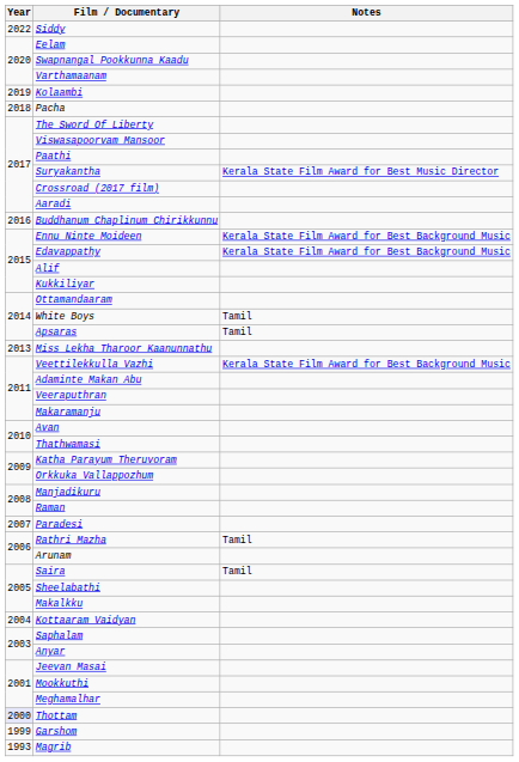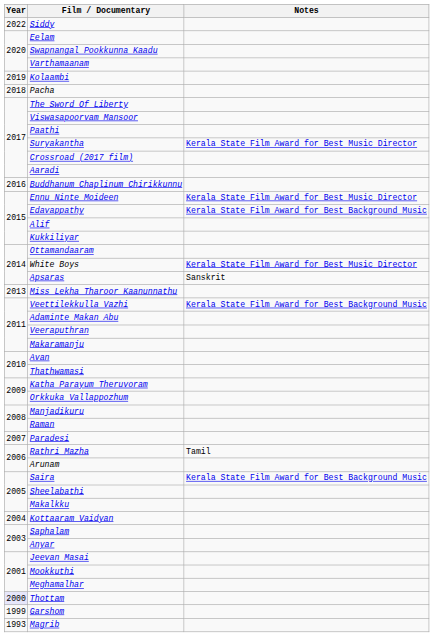Ennu Ninte Moideen | Notes: Kerala State Film Award for Best Background Music -> Kerala State Film Award for Best Music Director
White Boys | Notes: Tamil -> Kerala State Film Award for Best Music Director
Apsaras | Notes: Tamil -> Sanskrit
Saira | Notes: Tamil -> Kerala State Film Award for Best Background Music
